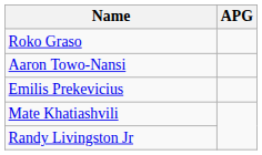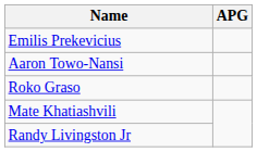rows swapped: Emilis Prekevicius <-> Roko Graso
